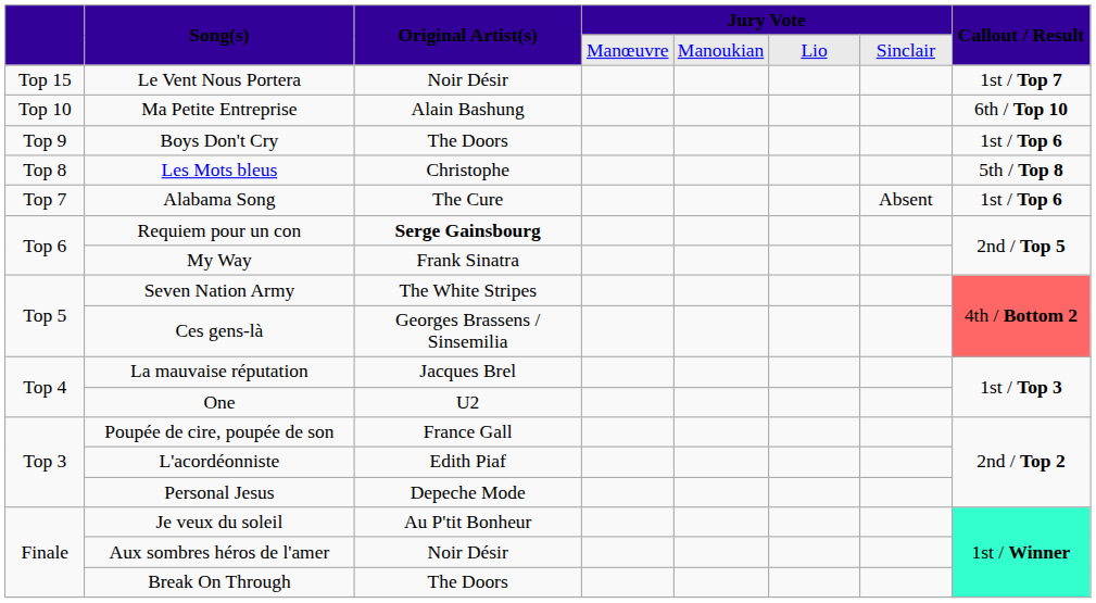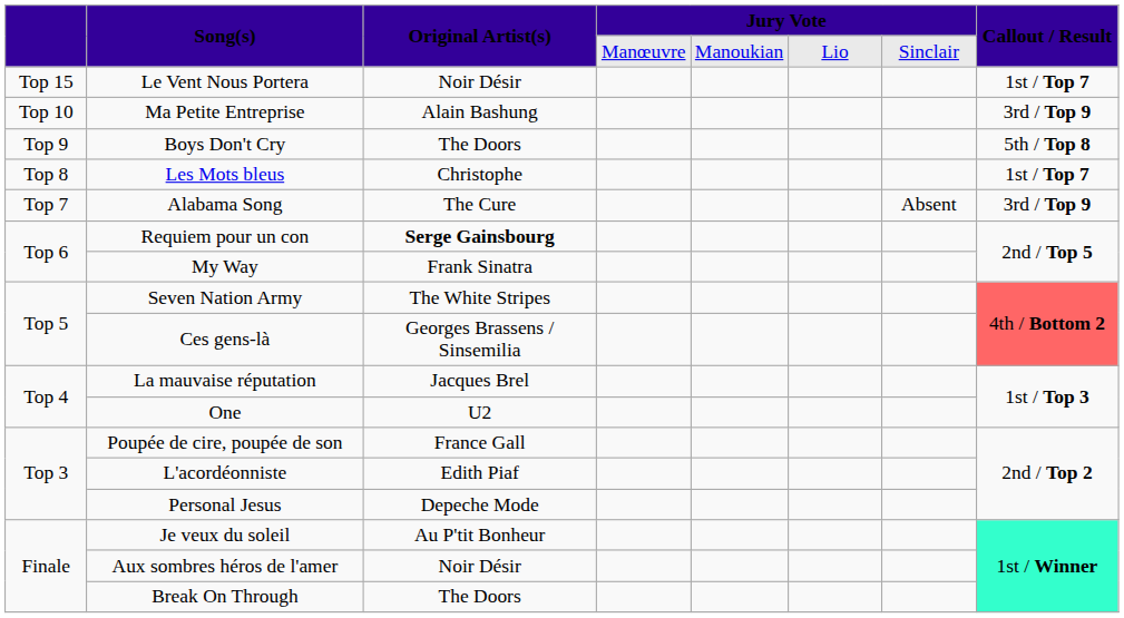Ma Petite Entreprise | Callout / Result: 6th / Top 10 -> 3rd / Top 9
Boys Don't Cry | Callout / Result: 1st / Top 6 -> 5th / Top 8
Les Mots bleus | Callout / Result: 5th / Top 8 -> 1st / Top 7
Alabama Song | Callout / Result: 1st / Top 6 -> 3rd / Top 9
